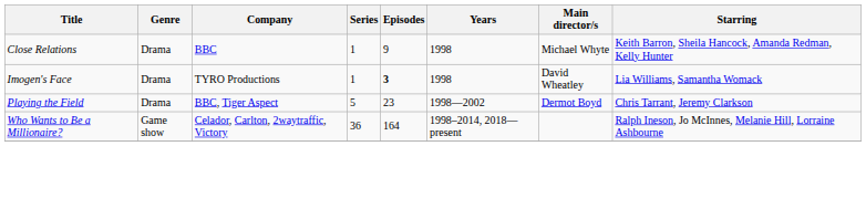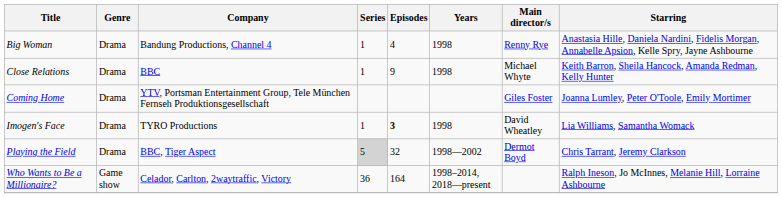+ row: Big Woman | Drama | Bandung Productions, Channel 4 | 1 | 4 | 1998 | Renny Rye | Anastasia Hille, Daniela Nardini, Fidelis Morgan, Annabelle Apsion, Kelle Spry, Jayne Ashbourne
+ row: Coming Home | Drama | YTV, Portsman Entertainment Group, Tele München Fernseh Produktionsgesellschaft | Giles Foster | Joanna Lumley, Peter O'Toole, Emily Mortimer
Playing the Field | Series: no background -> lightgrey background
Playing the Field | Episodes: 23 -> 32
